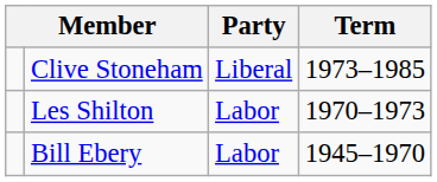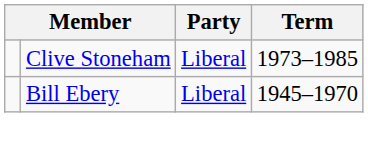- row: Les Shilton | Labor | 1970–1973
Bill Ebery | Party: Labor -> Liberal
